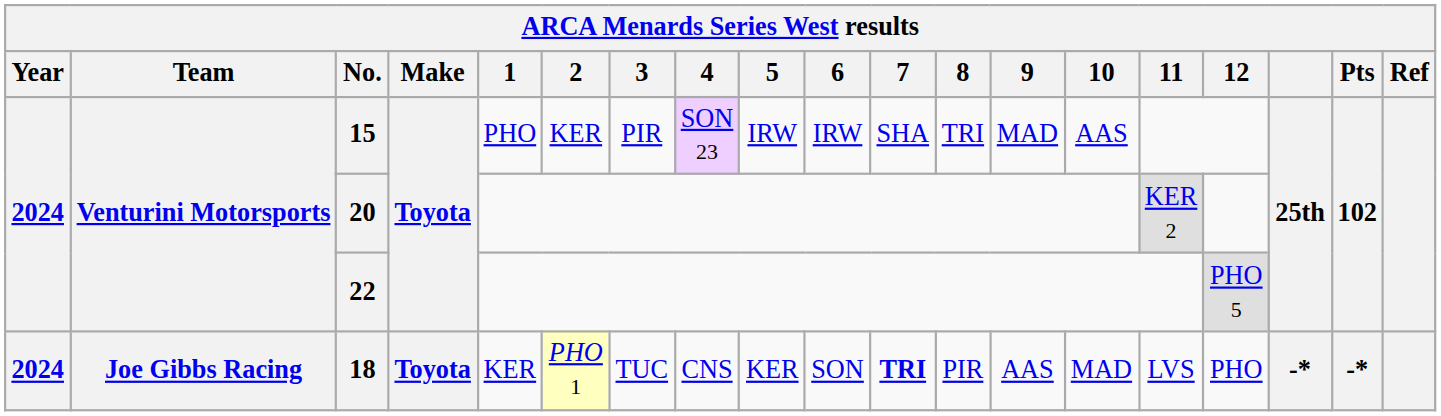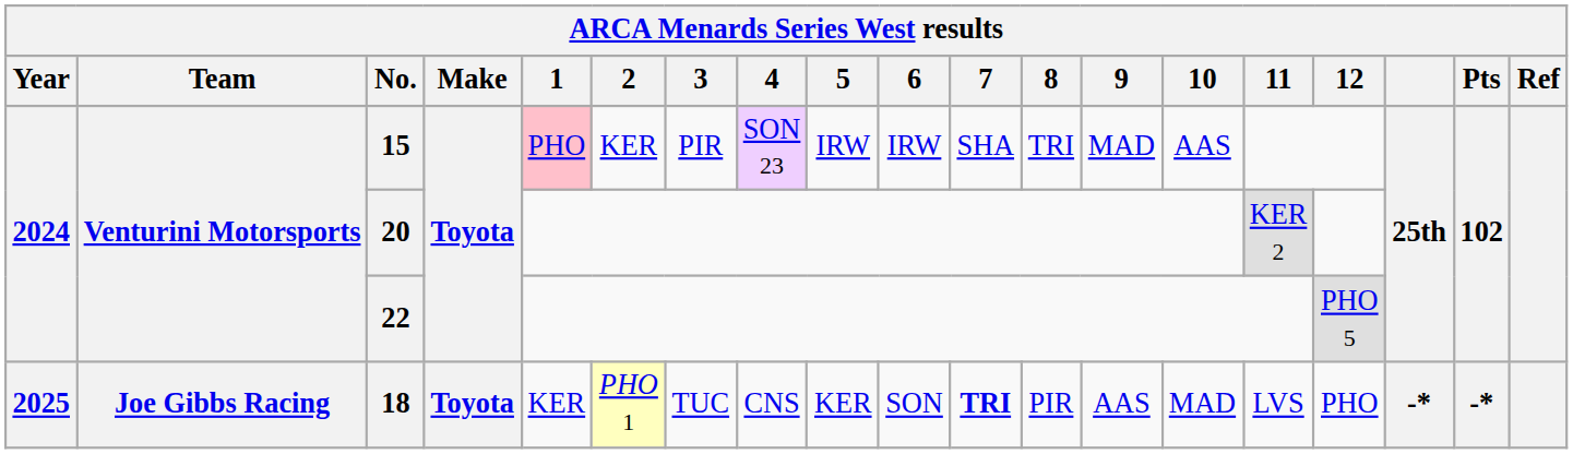15 | 1: no background -> pink background
18 | Year: 2024 -> 2025
